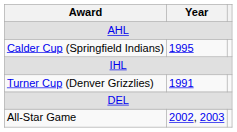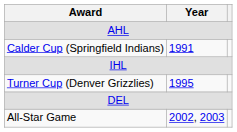Calder Cup (Springfield Indians) | Year: 1995 -> 1991
Turner Cup (Denver Grizzlies) | Year: 1991 -> 1995
